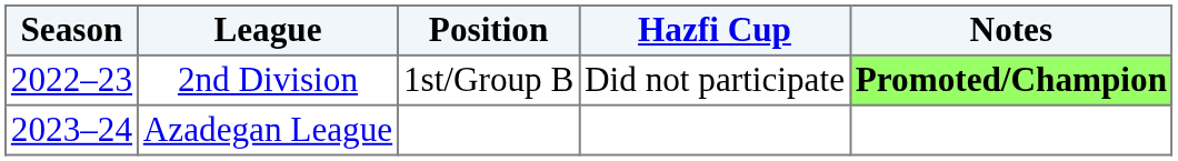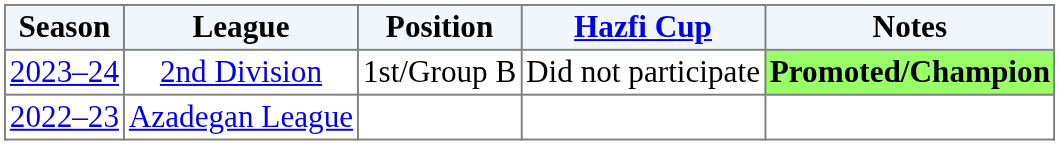2nd Division | Season: 2022–23 -> 2023–24
Azadegan League | Season: 2023–24 -> 2022–23
